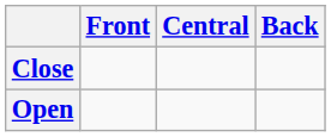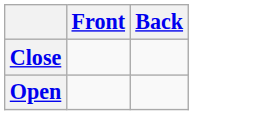- column: Central
